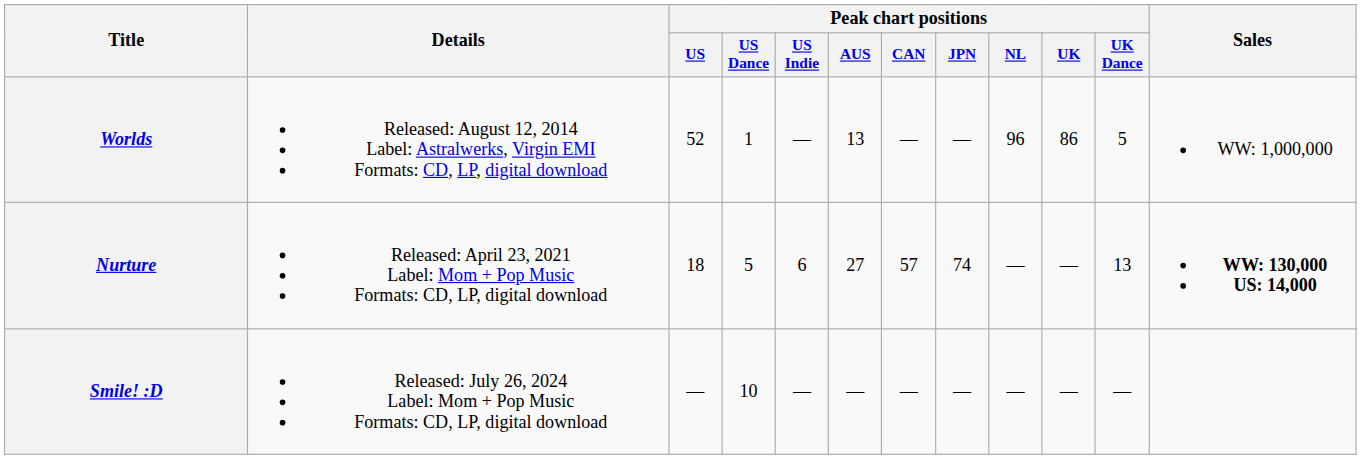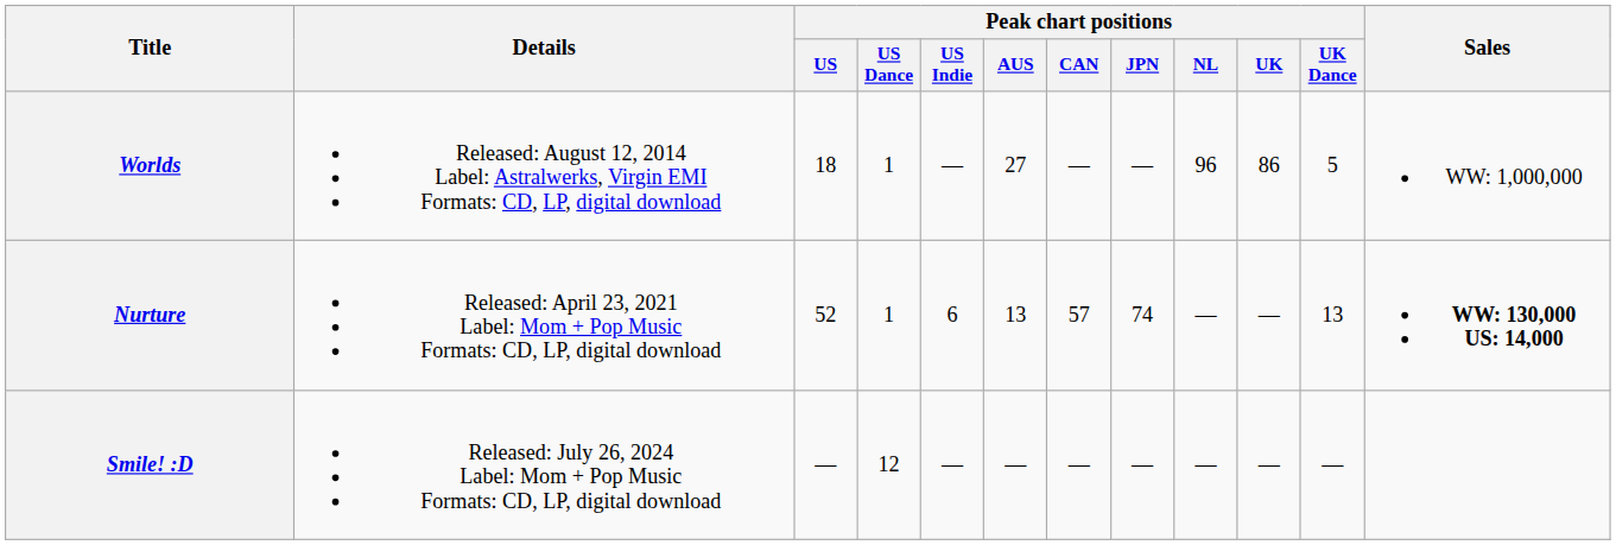Worlds | Peak chart positions / US: 52 -> 18
Worlds | Peak chart positions / AUS: 13 -> 27
Nurture | Peak chart positions / US: 18 -> 52
Nurture | Peak chart positions / US Dance: 5 -> 1
Nurture | Peak chart positions / AUS: 27 -> 13
Smile! :D | Peak chart positions / US Dance: 10 -> 12
